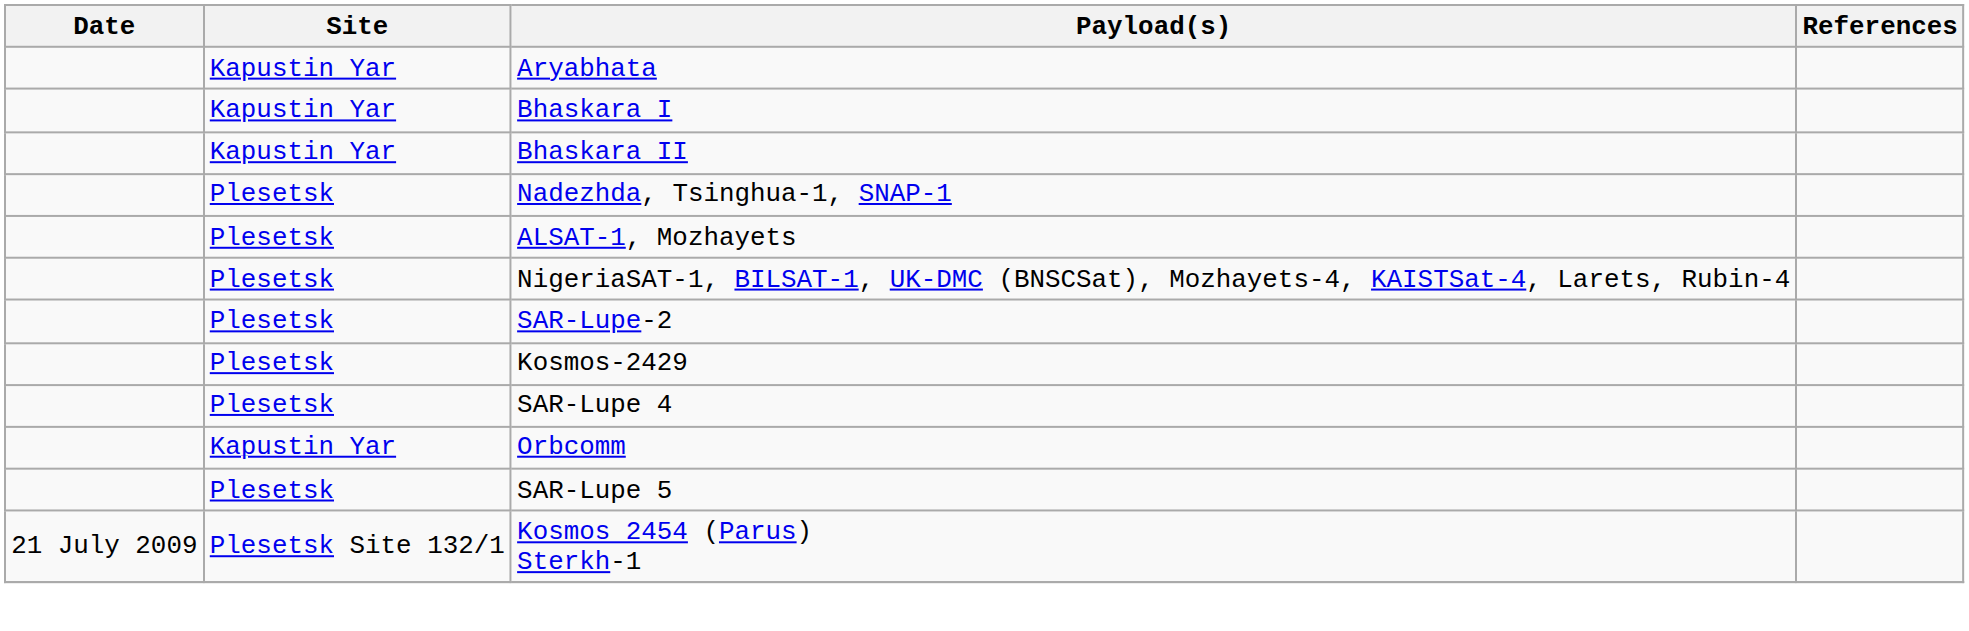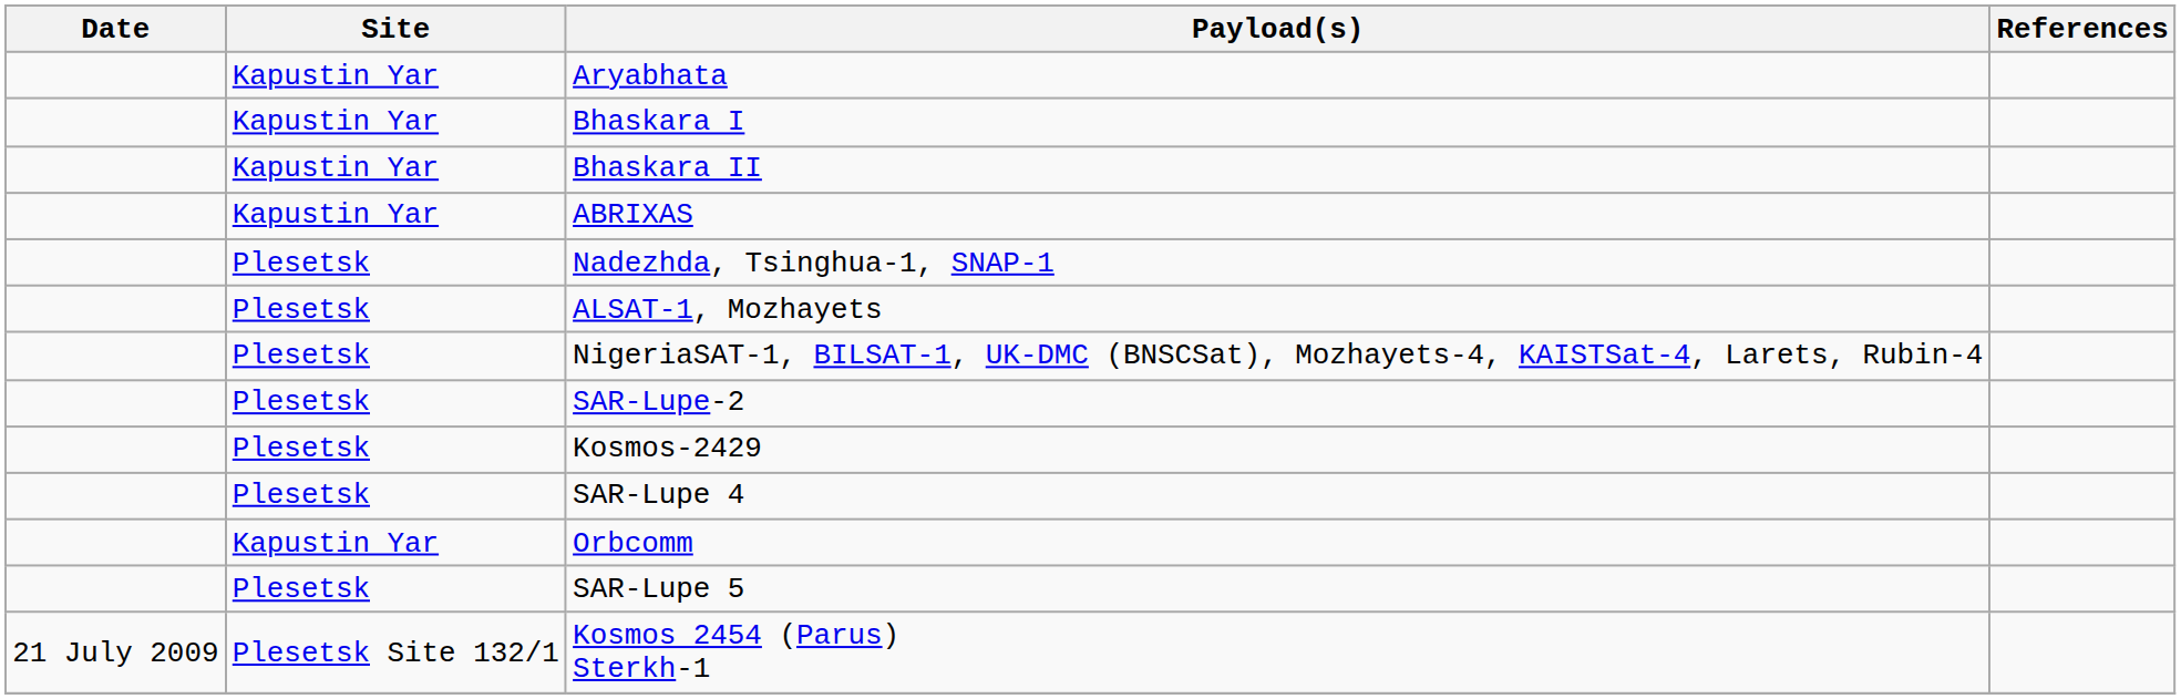+ row: Kapustin Yar | ABRIXAS
